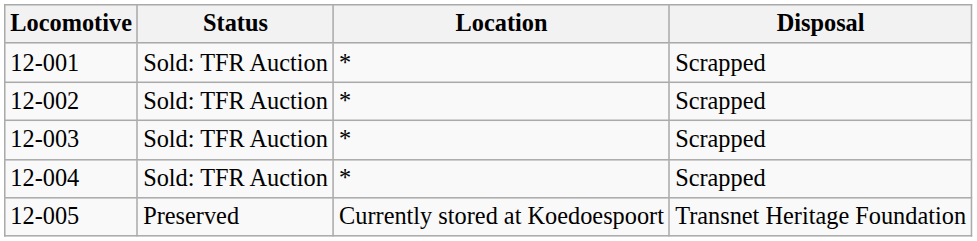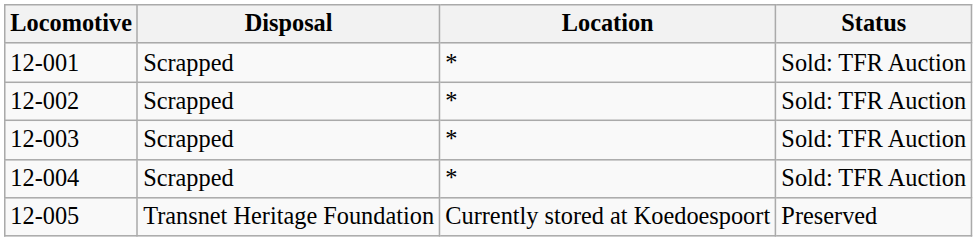columns swapped: Status <-> Disposal
